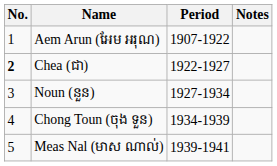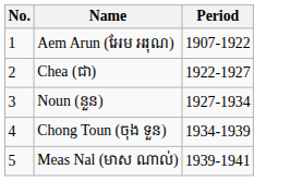- column: Notes
Chea (ជា) | No.: bold -> normal
